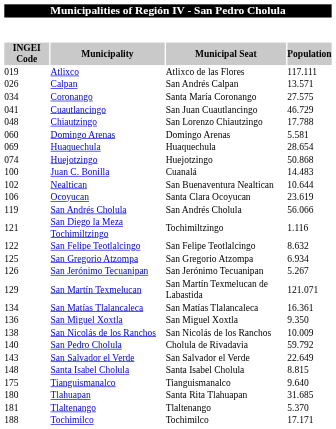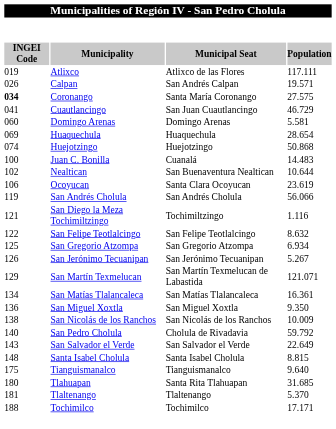Calpan | column 4: 13.571 -> 19.571
Coronango | column 1: normal -> bold
- row: 048 | Chiautzingo | San Lorenzo Chiautzingo | 17.788
